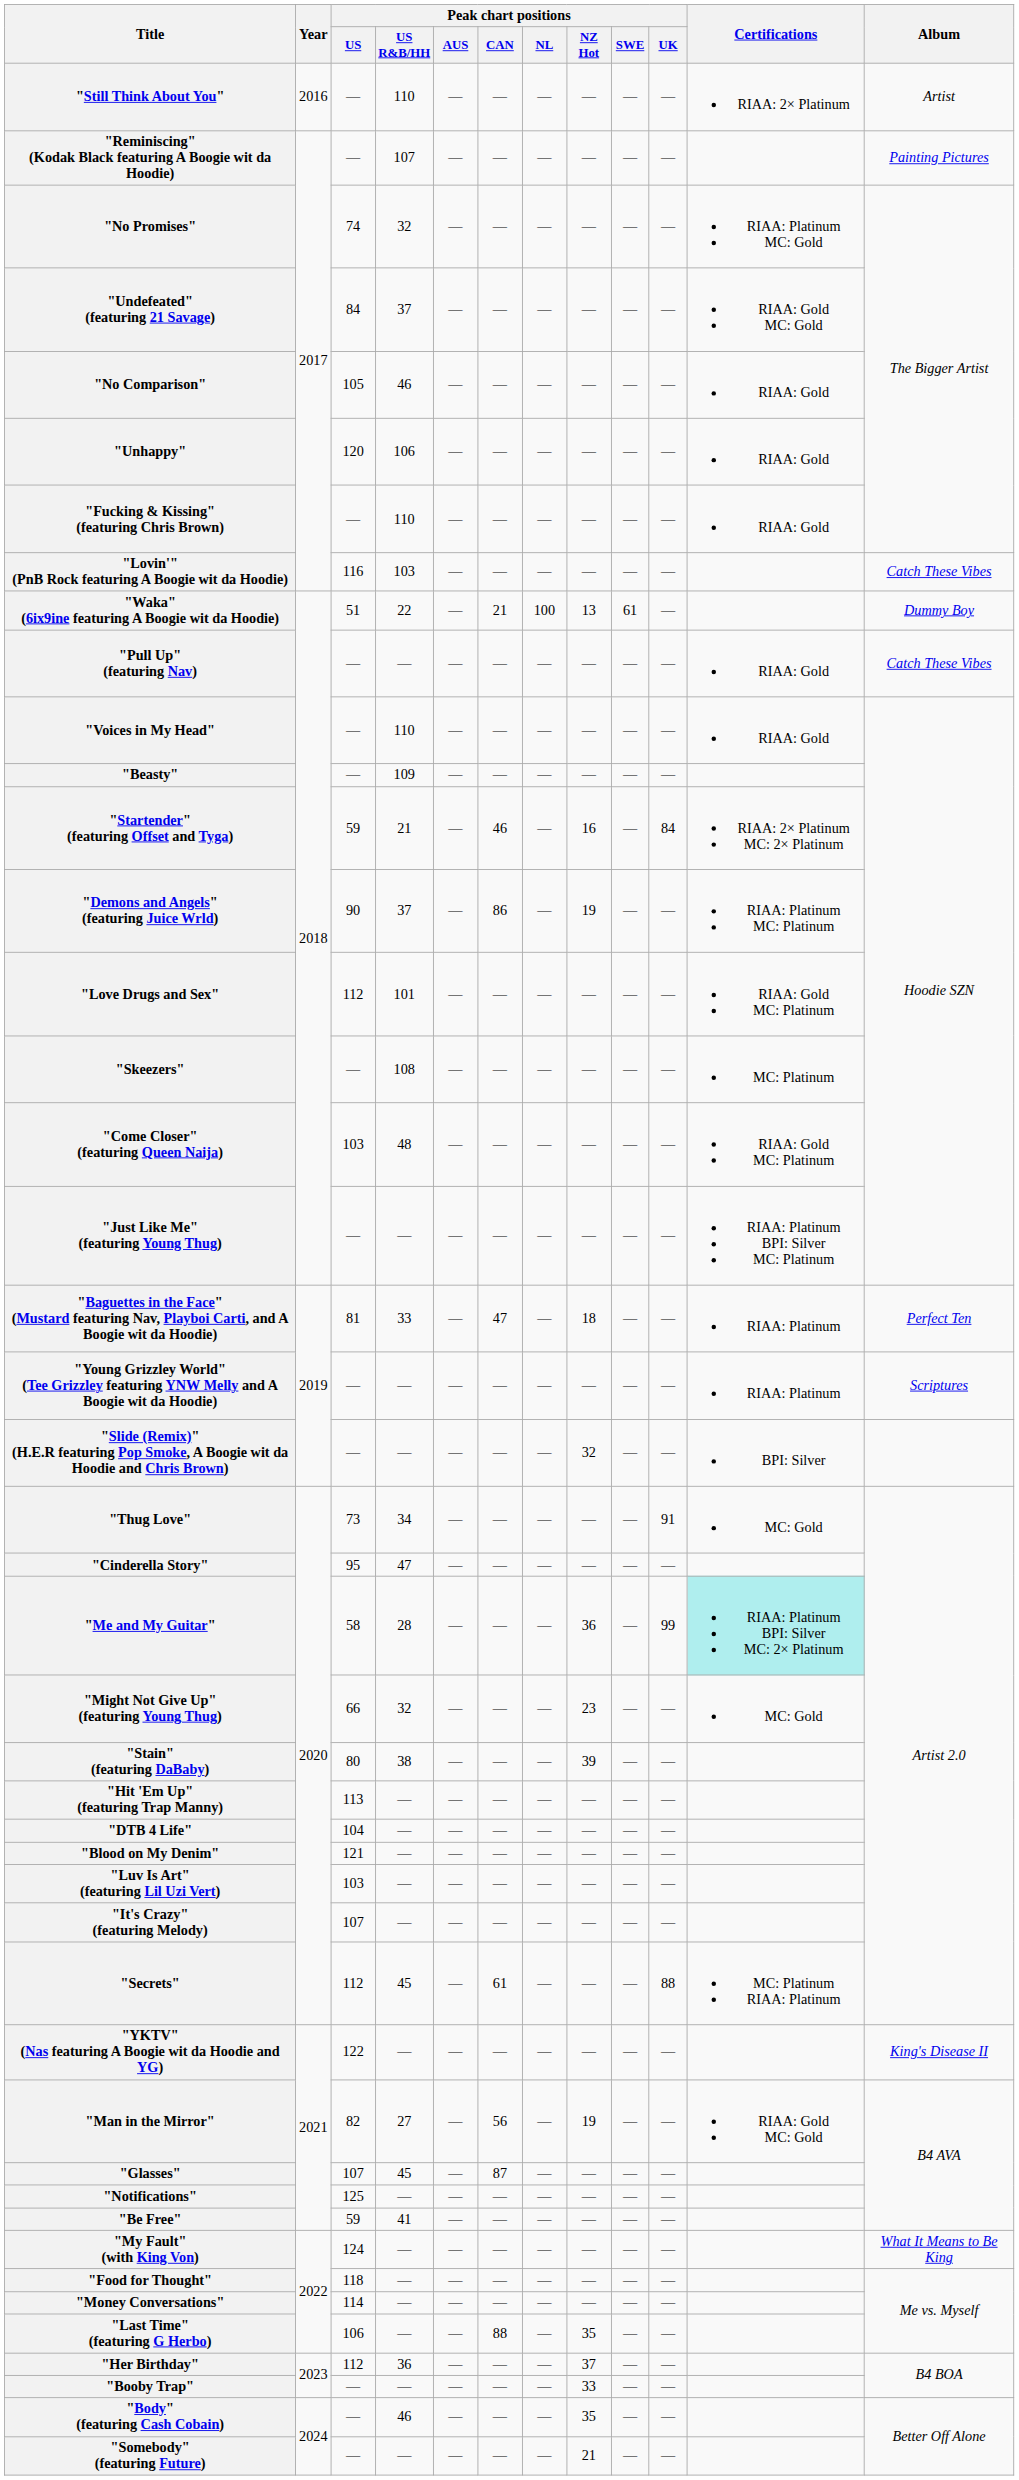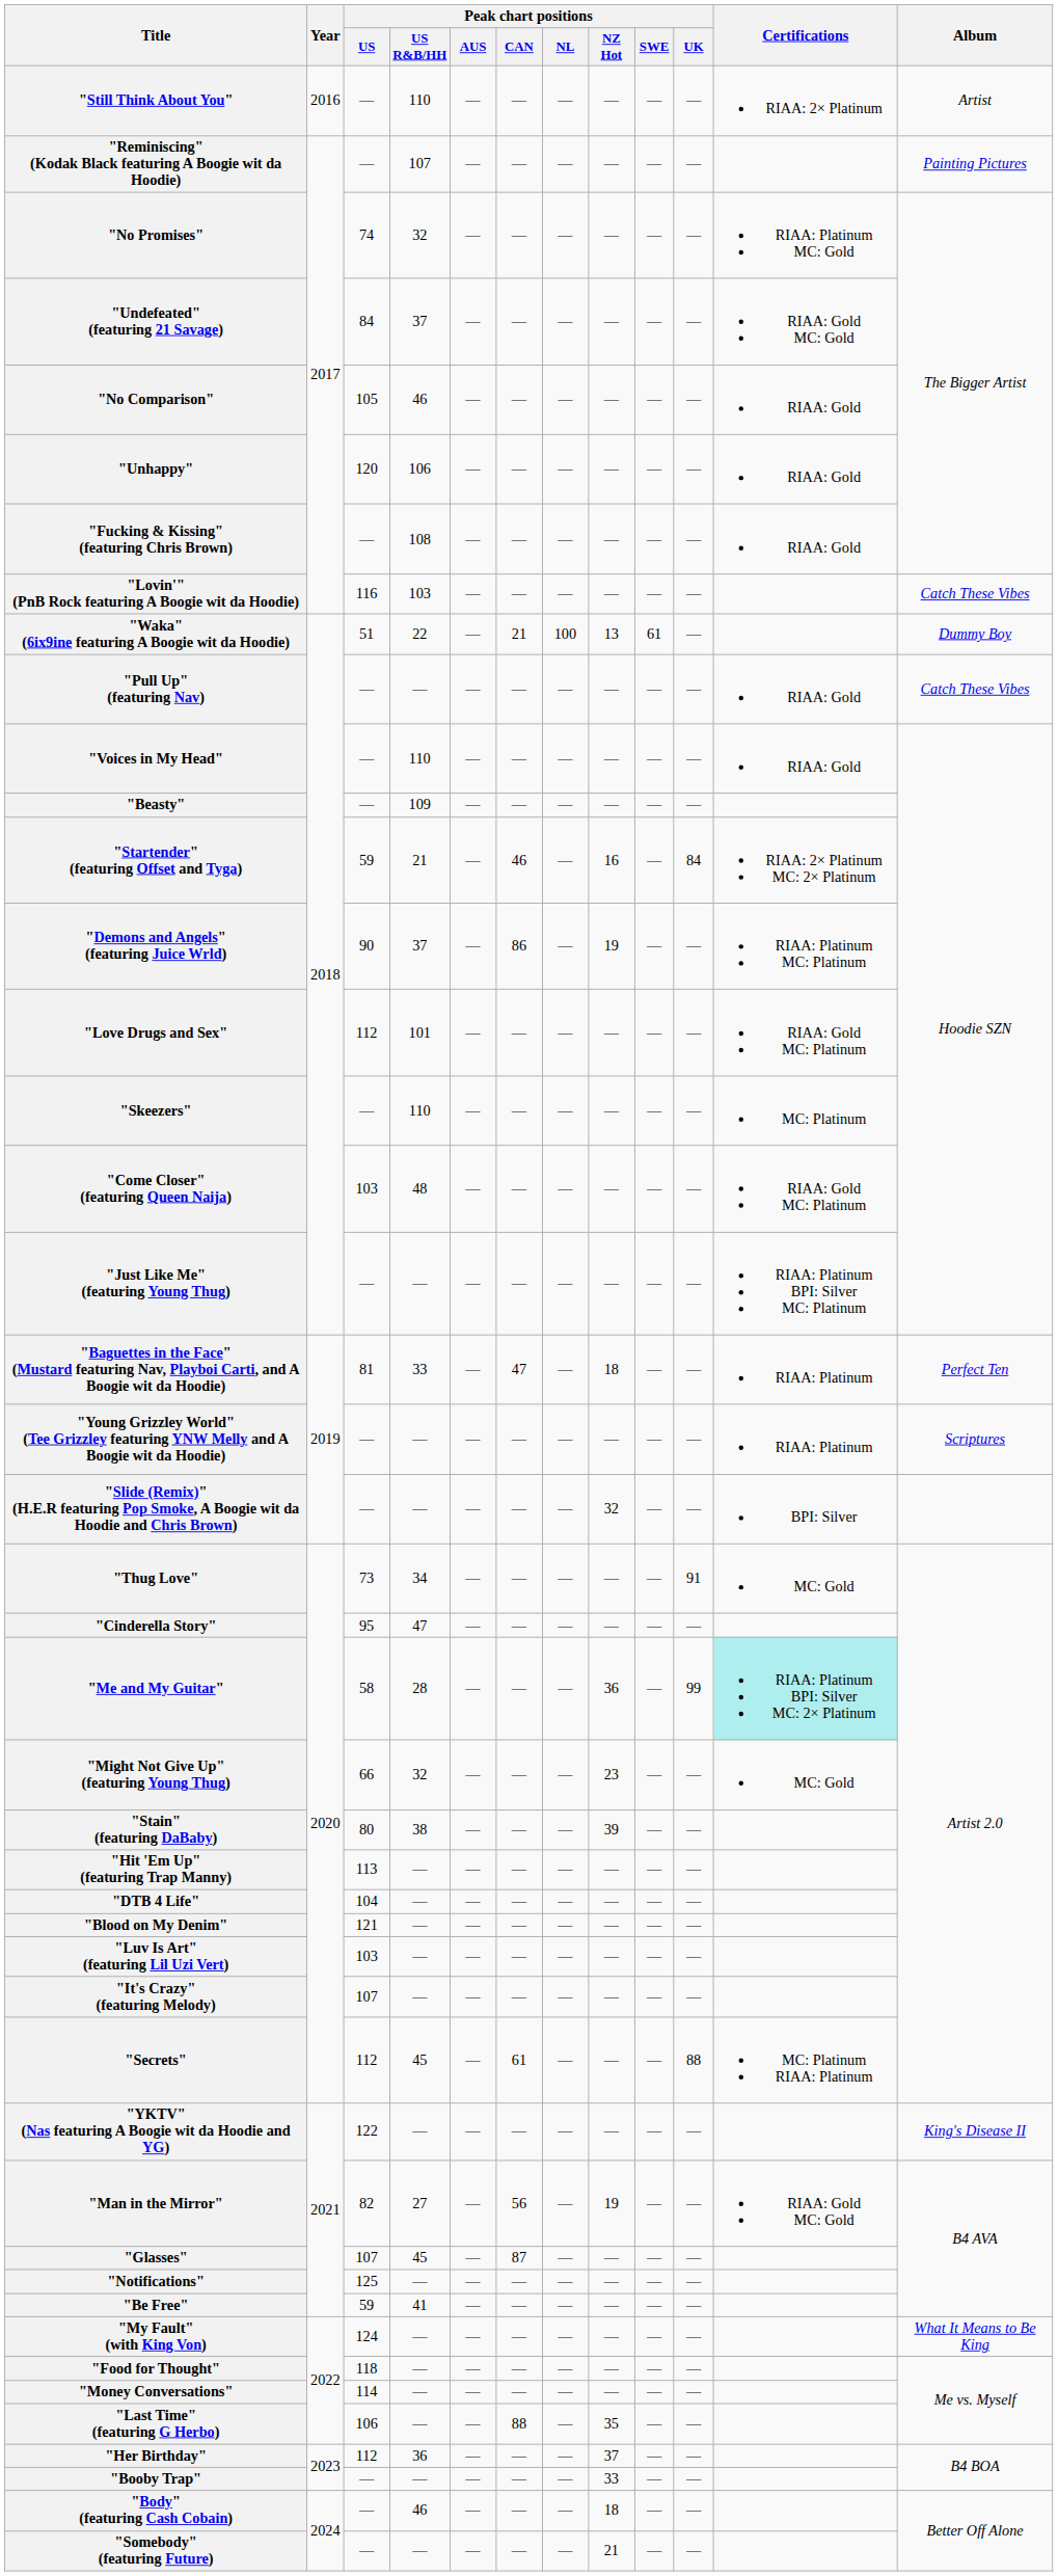"Fucking & Kissing" (featuring Chris Brown) | Peak chart positions / US R&B/HH: 110 -> 108
"Skeezers" | Peak chart positions / US R&B/HH: 108 -> 110
"Body" (featuring Cash Cobain) | Peak chart positions / NZ Hot: 35 -> 18
